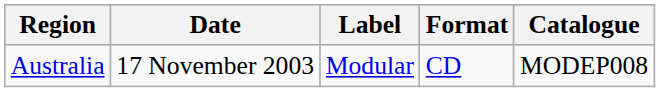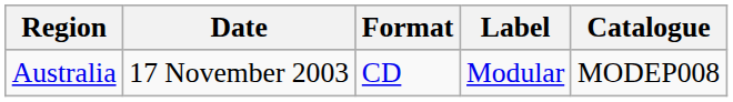columns swapped: Label <-> Format
